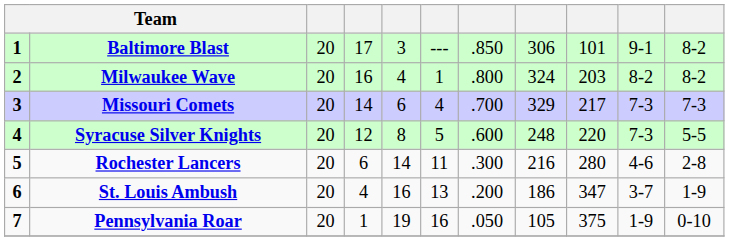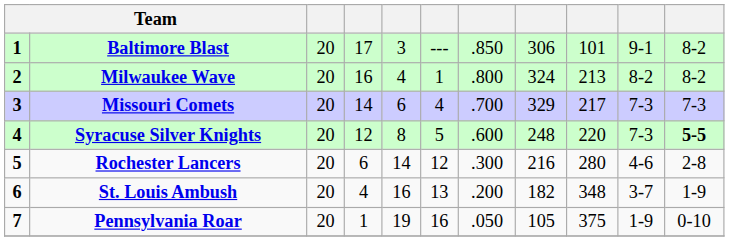Milwaukee Wave | column 9: 203 -> 213
Syracuse Silver Knights | column 11: normal -> bold
Rochester Lancers | column 6: 11 -> 12
St. Louis Ambush | column 8: 186 -> 182
St. Louis Ambush | column 9: 347 -> 348
